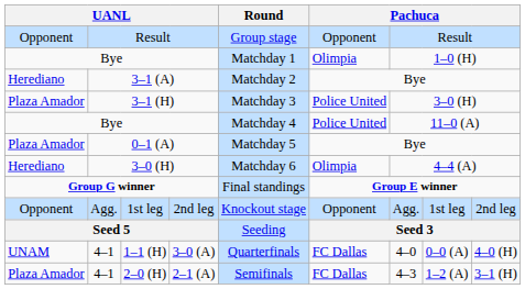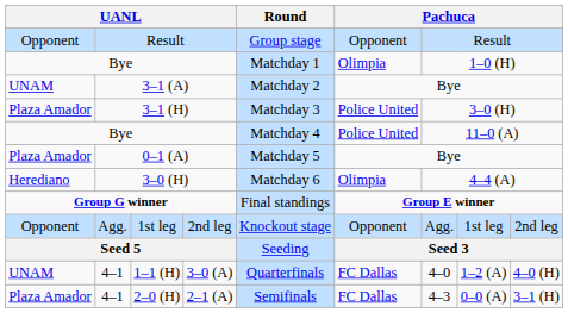3–1 (A) | column 1: Herediano -> UNAM
1–1 (H) | column 8: 0–0 (A) -> 1–2 (A)
2–0 (H) | column 8: 1–2 (A) -> 0–0 (A)
